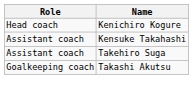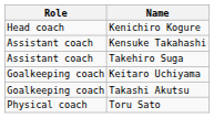+ row: Goalkeeping coach | Keitaro Uchiyama
+ row: Physical coach | Toru Sato
